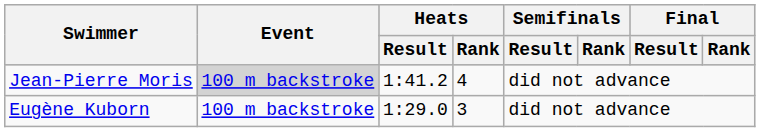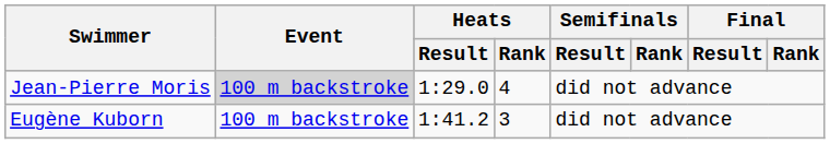Jean-Pierre Moris | Heats / Result: 1:41.2 -> 1:29.0
Eugène Kuborn | Heats / Result: 1:29.0 -> 1:41.2
